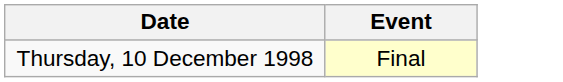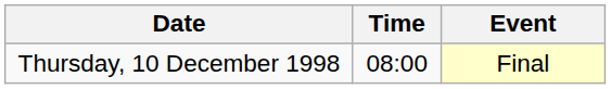+ column: Time | 08:00
